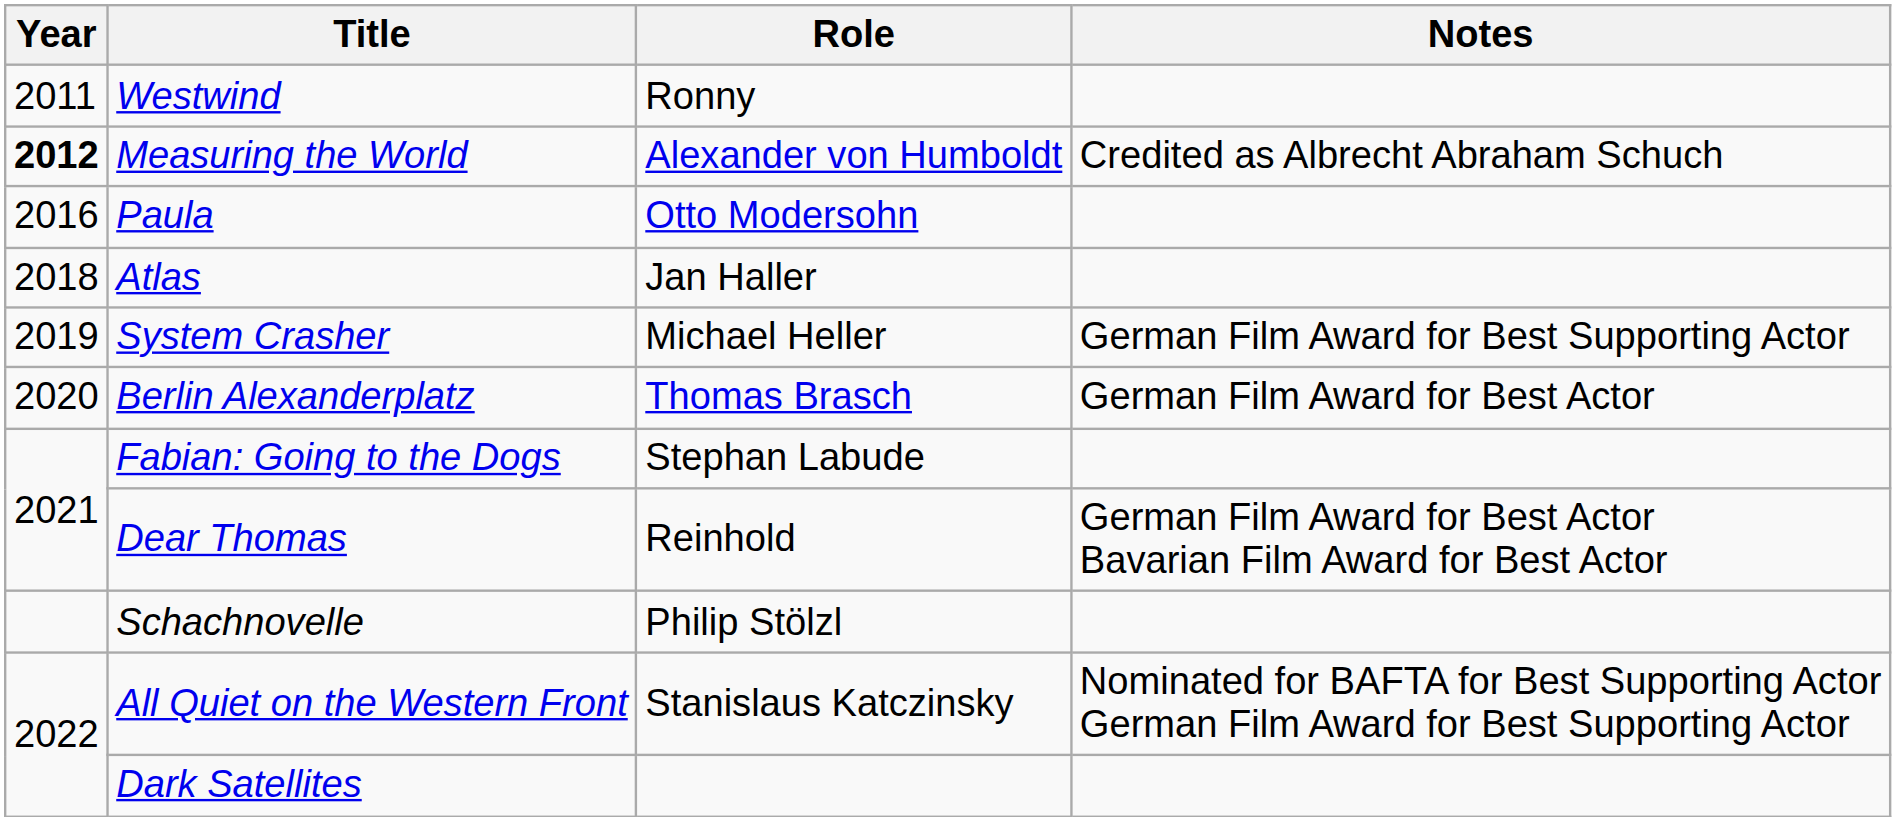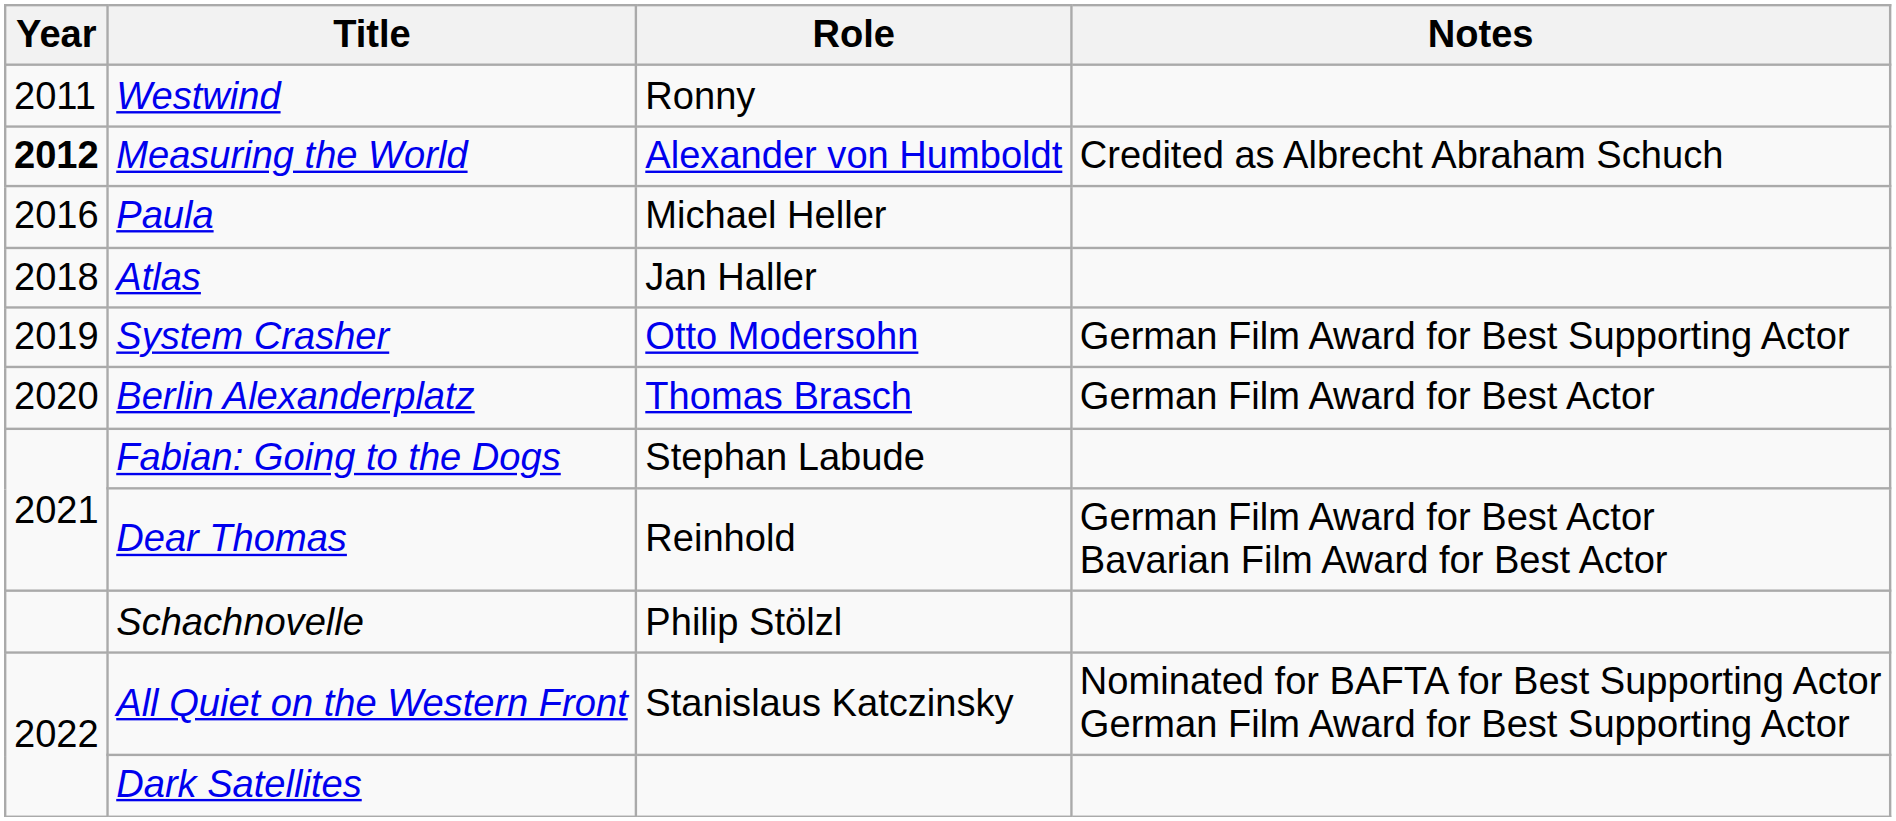Paula | Role: Otto Modersohn -> Michael Heller
System Crasher | Role: Michael Heller -> Otto Modersohn
